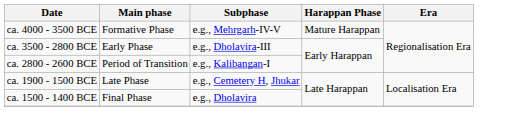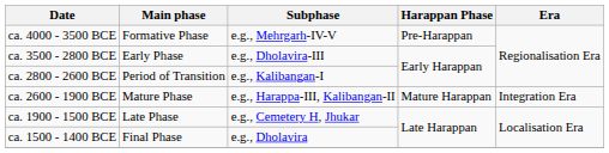ca. 4000 - 3500 BCE | Harappan Phase: Mature Harappan -> Pre-Harappan
+ row: ca. 2600 - 1900 BCE | Mature Phase | e.g., Harappa-III, Kalibangan-II | Mature Harappan | Integration Era
